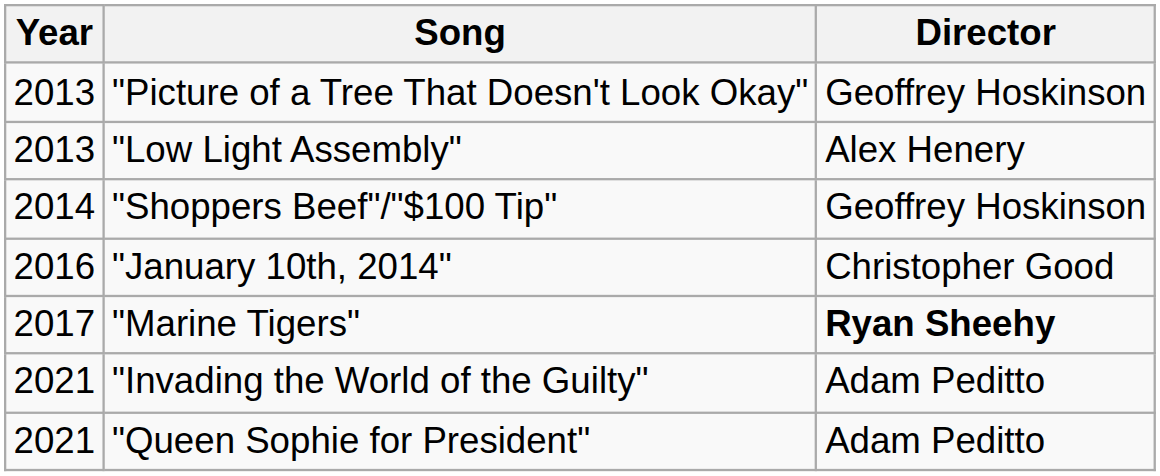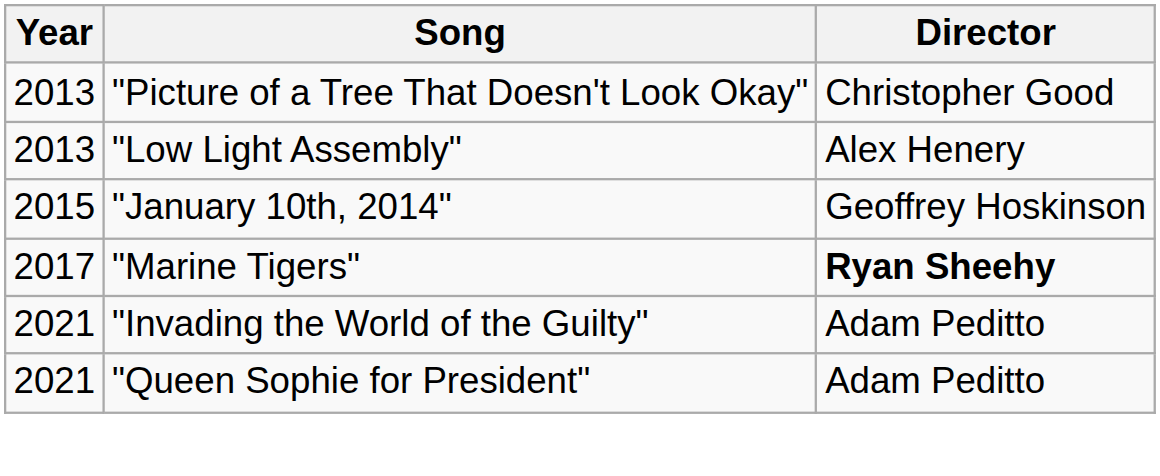"Picture of a Tree That Doesn't Look Okay" | Director: Geoffrey Hoskinson -> Christopher Good
- row: 2014 | "Shoppers Beef"/"$100 Tip" | Geoffrey Hoskinson
"January 10th, 2014" | Year: 2016 -> 2015
"January 10th, 2014" | Director: Christopher Good -> Geoffrey Hoskinson
